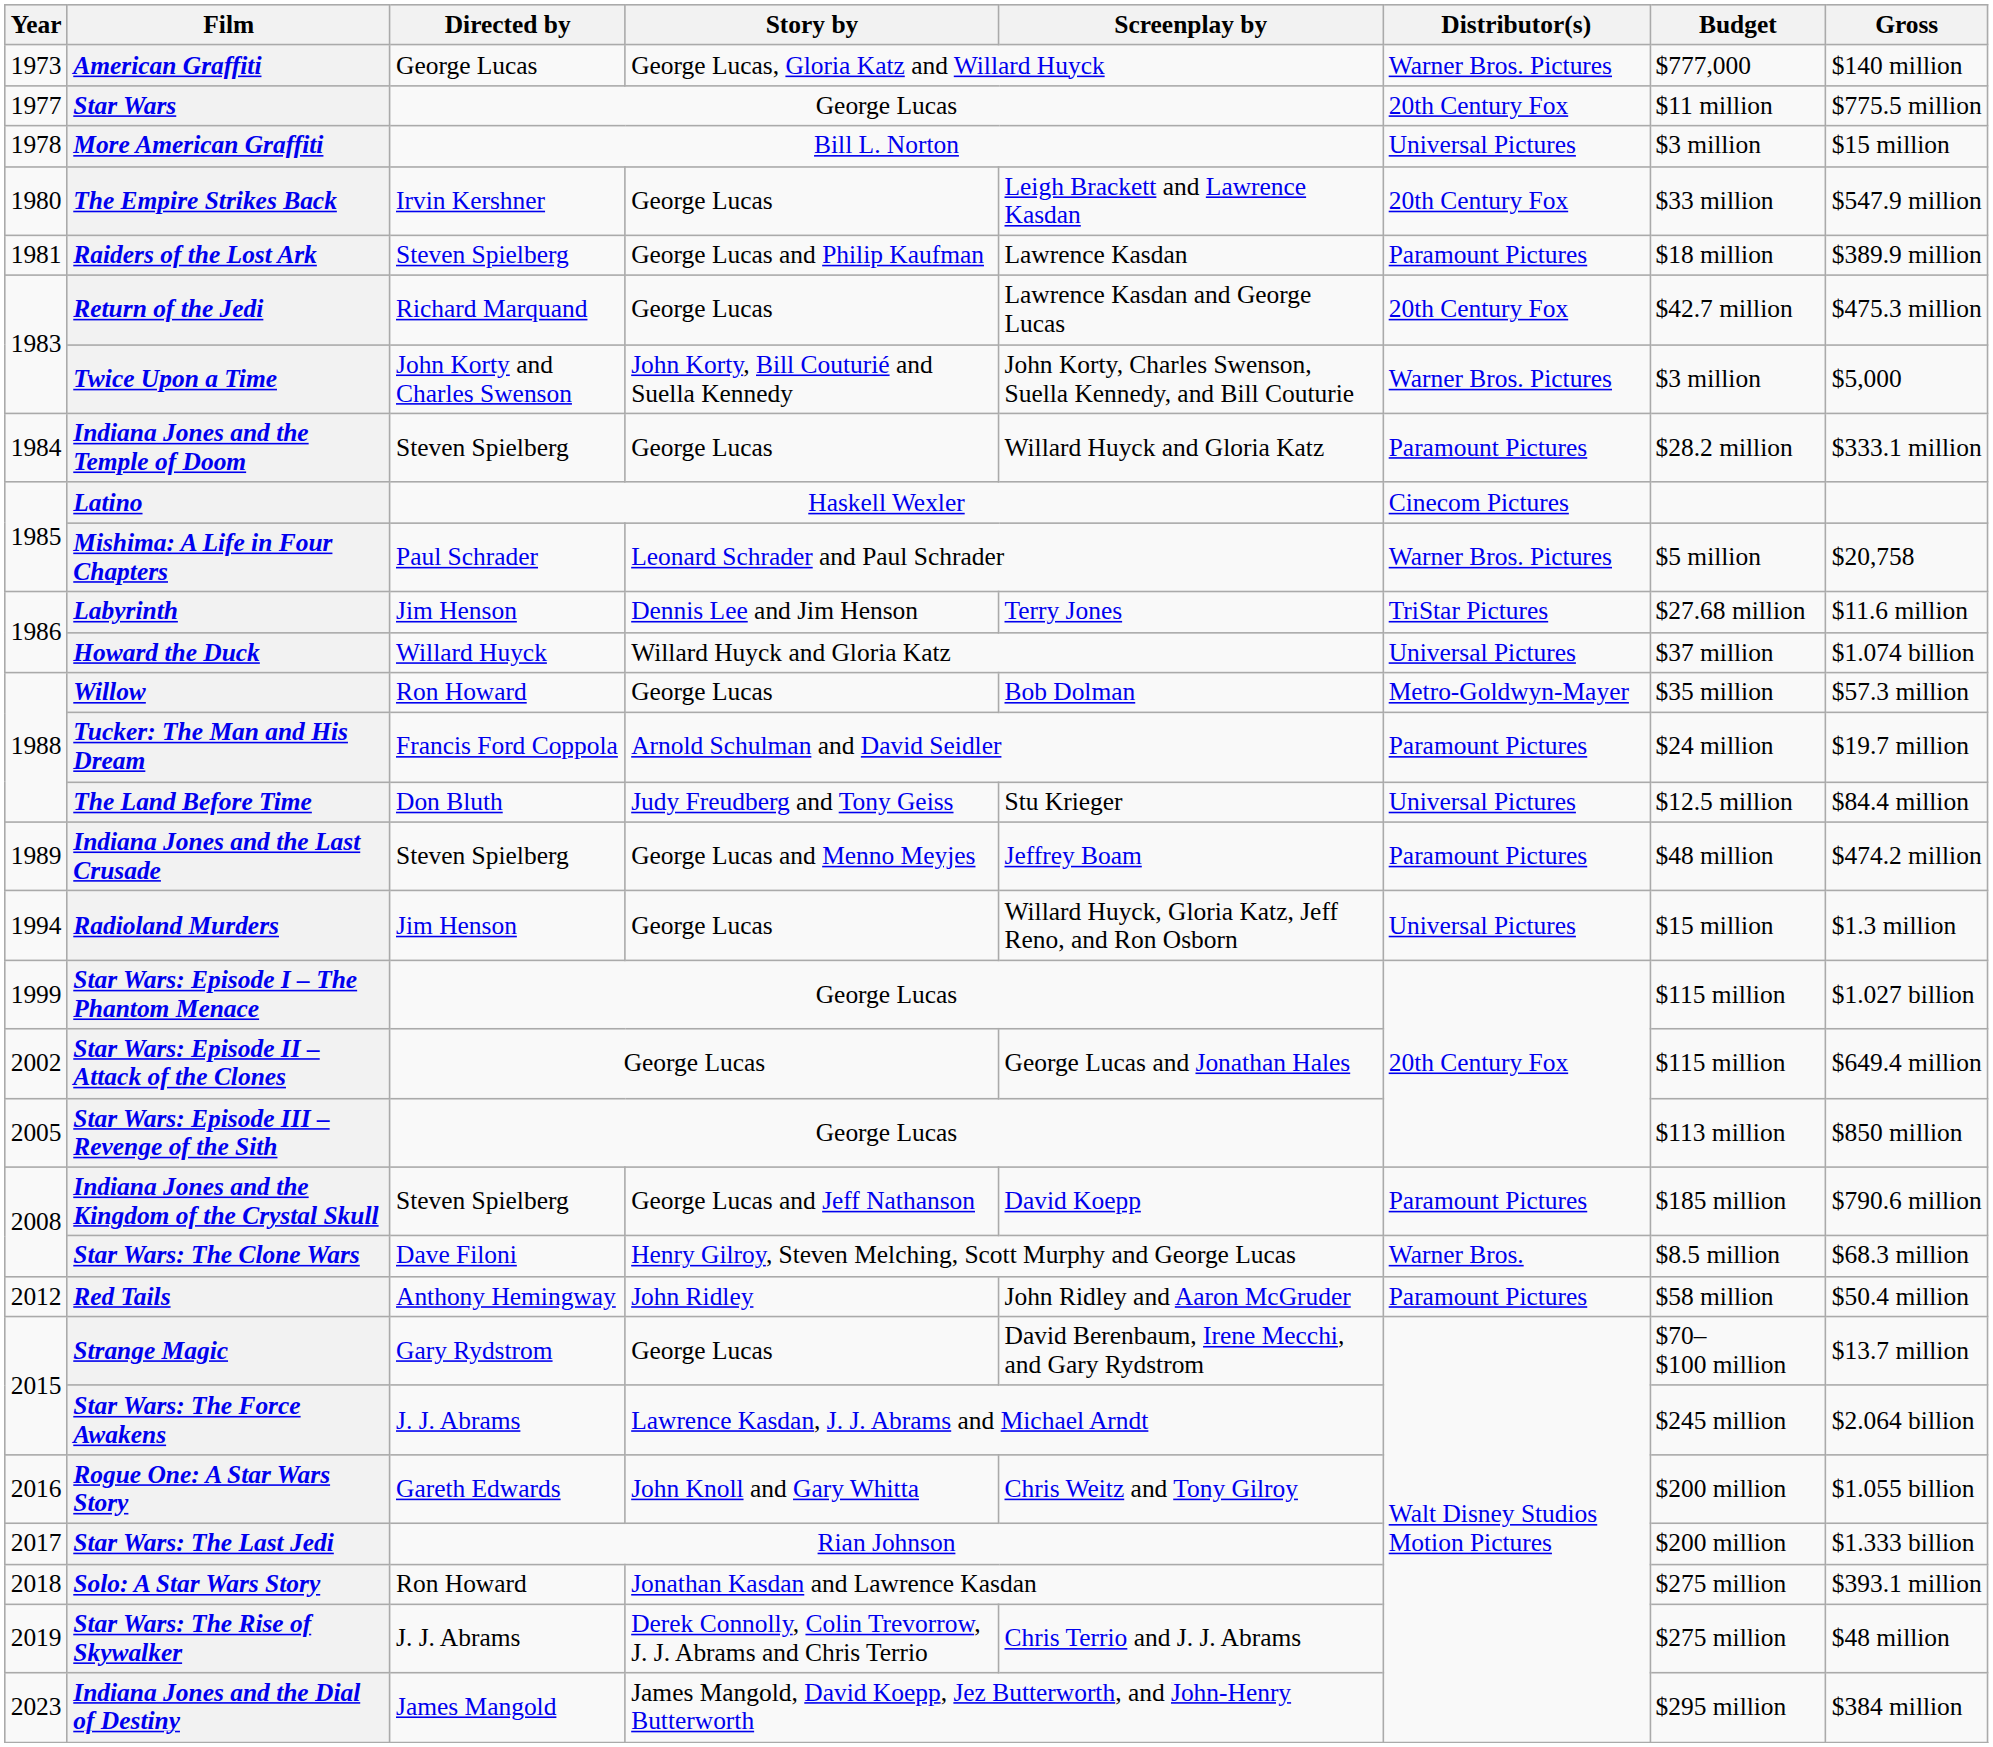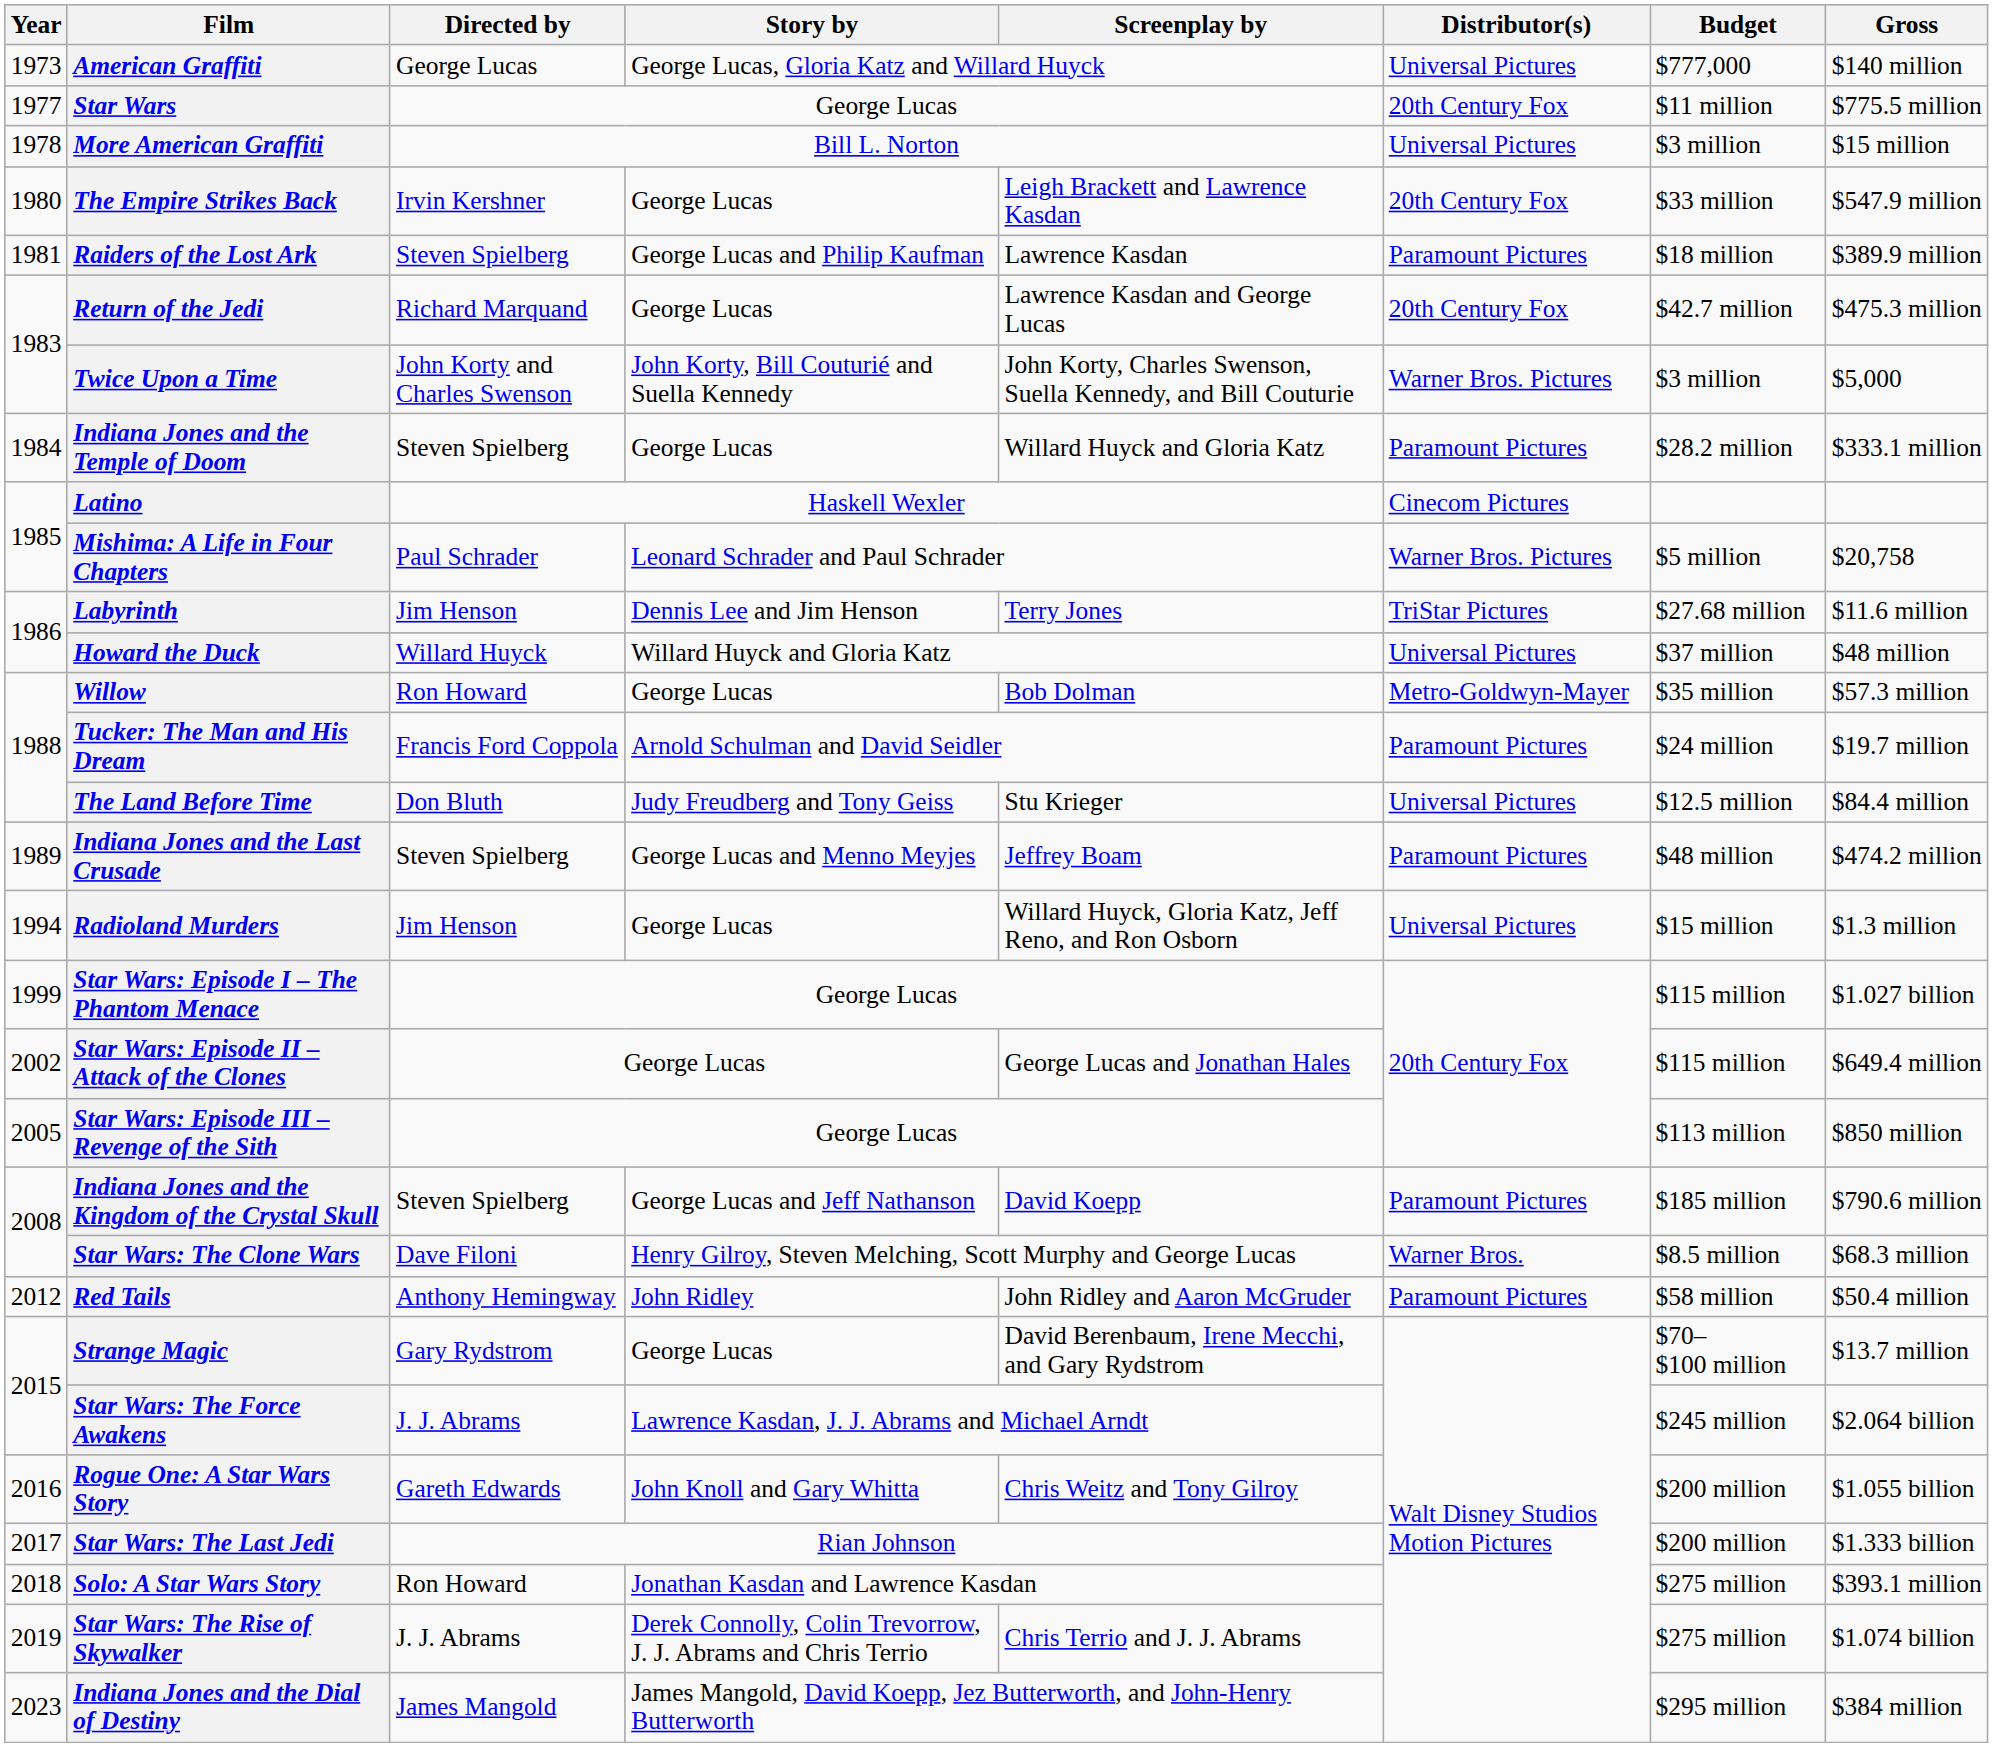American Graffiti | Distributor(s): Warner Bros. Pictures -> Universal Pictures
Howard the Duck | Gross: $1.074 billion -> $48 million
Star Wars: The Rise of Skywalker | Gross: $48 million -> $1.074 billion
